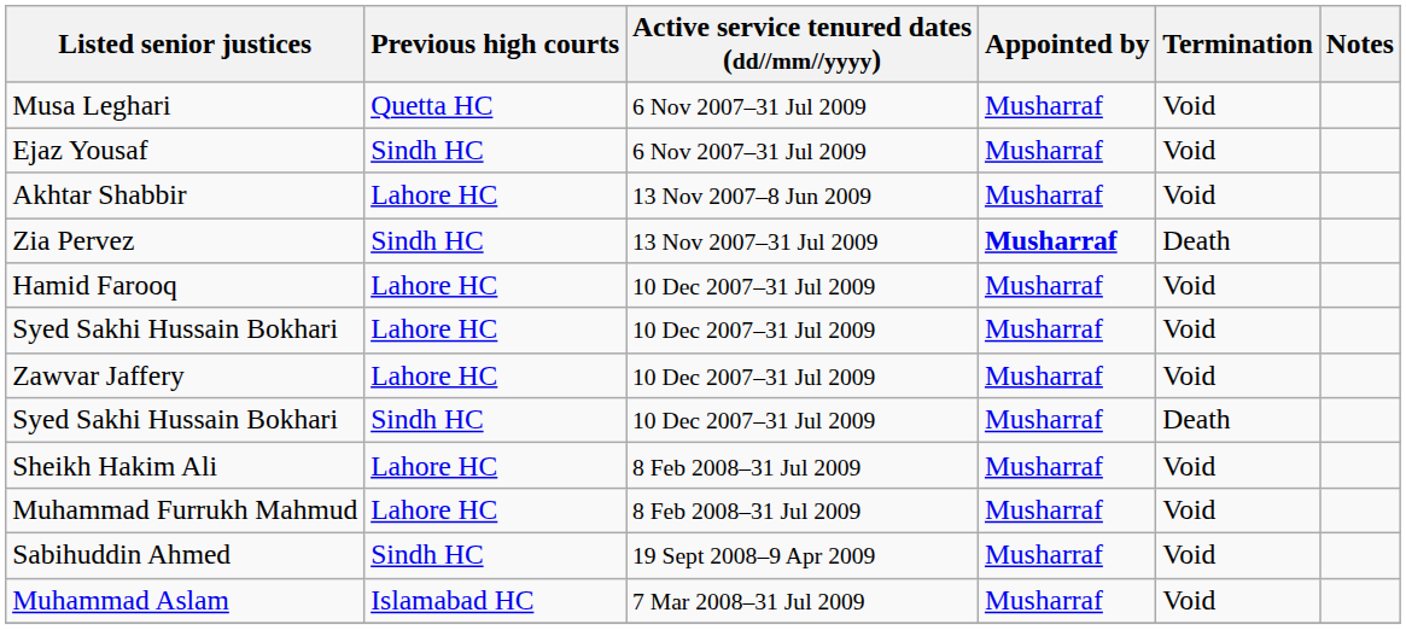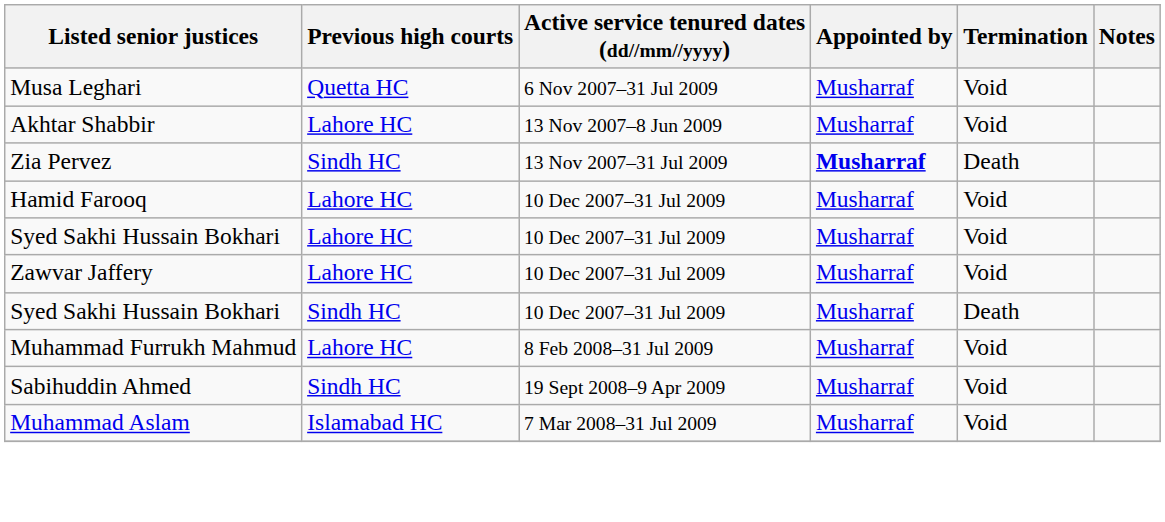- row: Ejaz Yousaf | Sindh HC | 6 Nov 2007–31 Jul 2009 | Musharraf | Void
- row: Sheikh Hakim Ali | Lahore HC | 8 Feb 2008–31 Jul 2009 | Musharraf | Void
